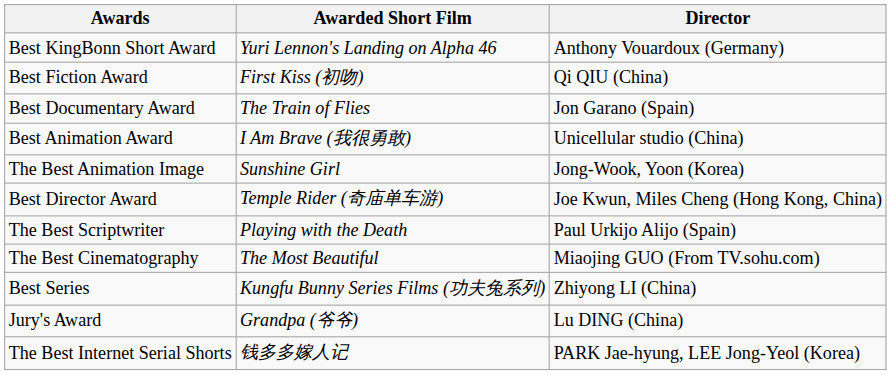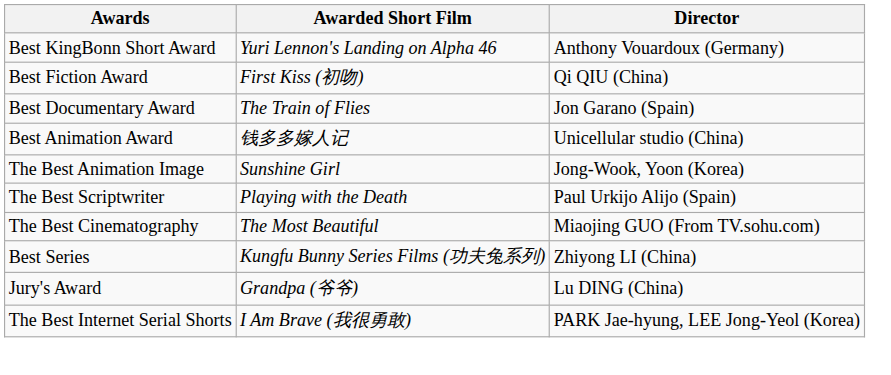Best Animation Award | Awarded Short Film: I Am Brave (我很勇敢) -> 钱多多嫁人记
- row: Best Director Award | Temple Rider (奇庙单车游) | Joe Kwun, Miles Cheng (Hong Kong, China)
The Best Internet Serial Shorts | Awarded Short Film: 钱多多嫁人记 -> I Am Brave (我很勇敢)
